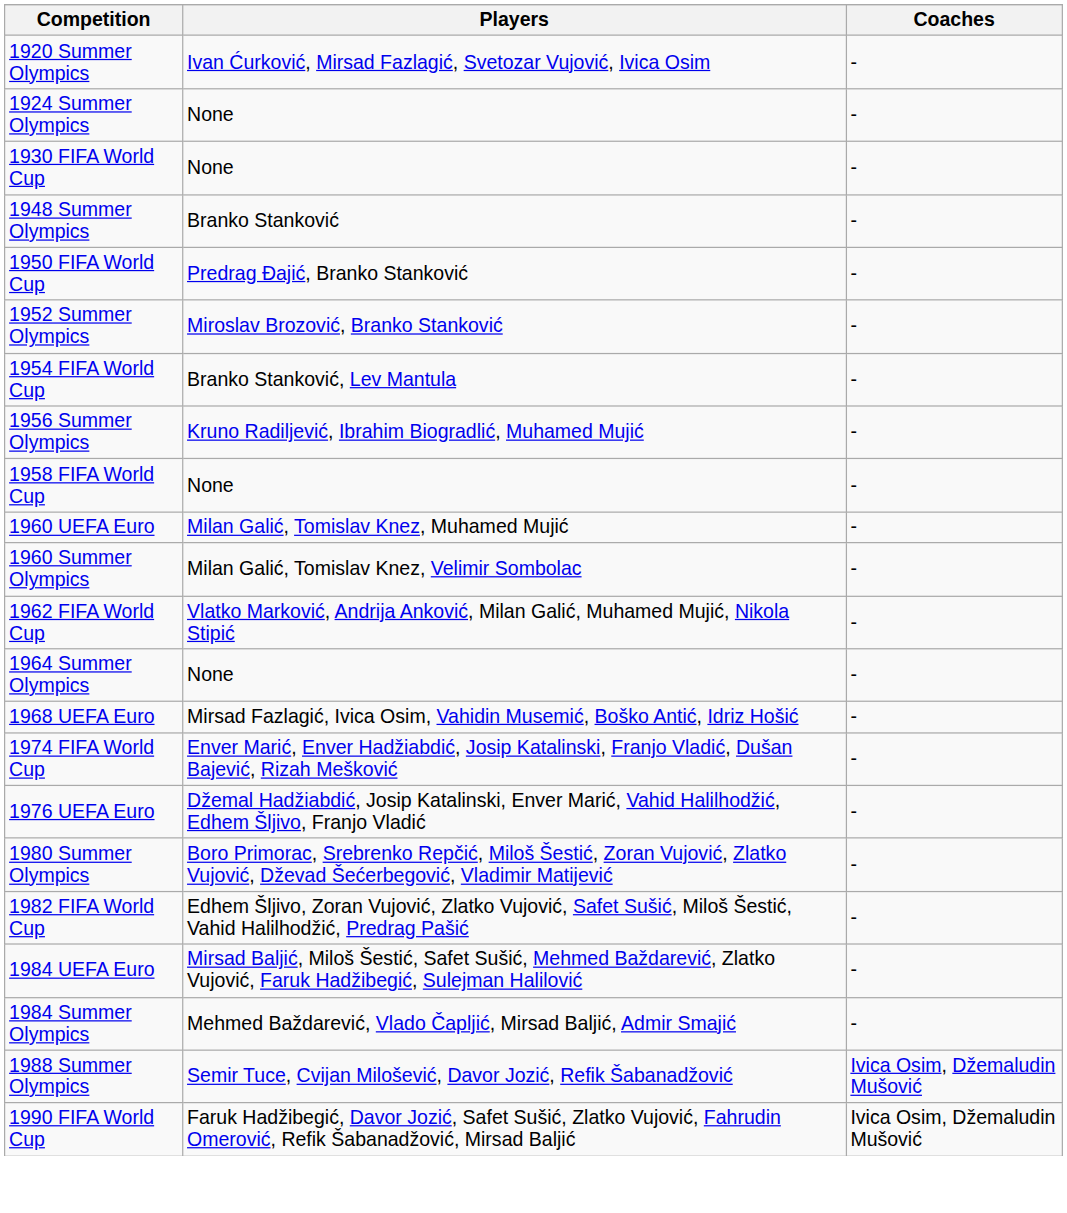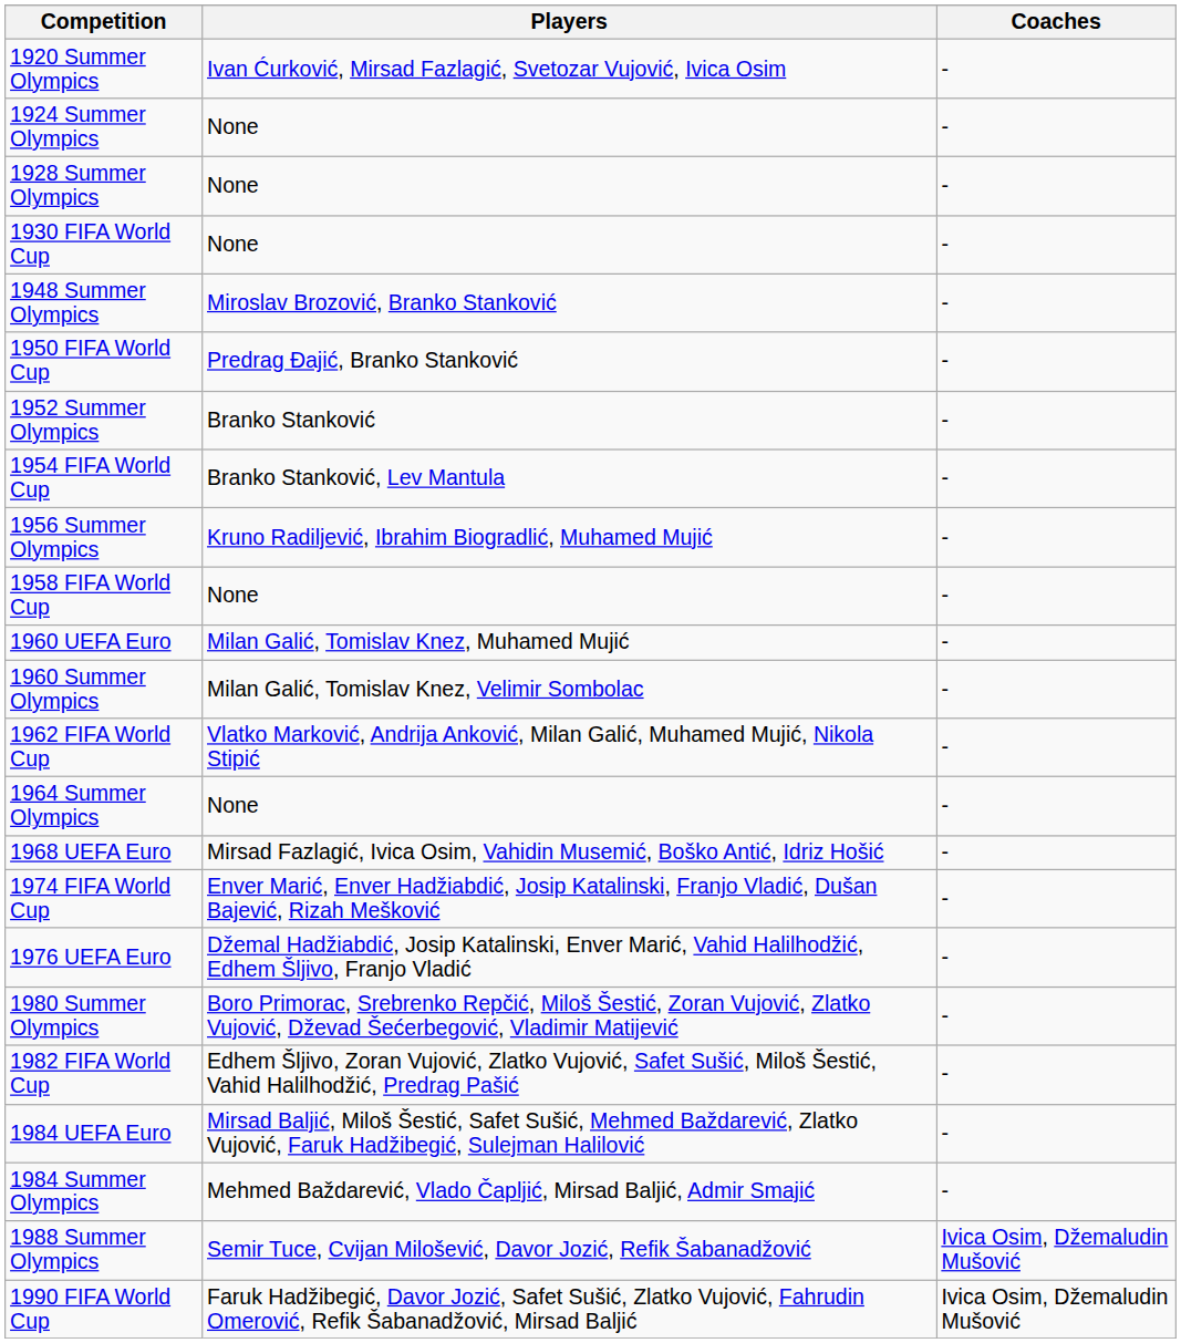+ row: 1928 Summer Olympics | None | -
1948 Summer Olympics | Players: Branko Stanković -> Miroslav Brozović, Branko Stanković
1952 Summer Olympics | Players: Miroslav Brozović, Branko Stanković -> Branko Stanković
